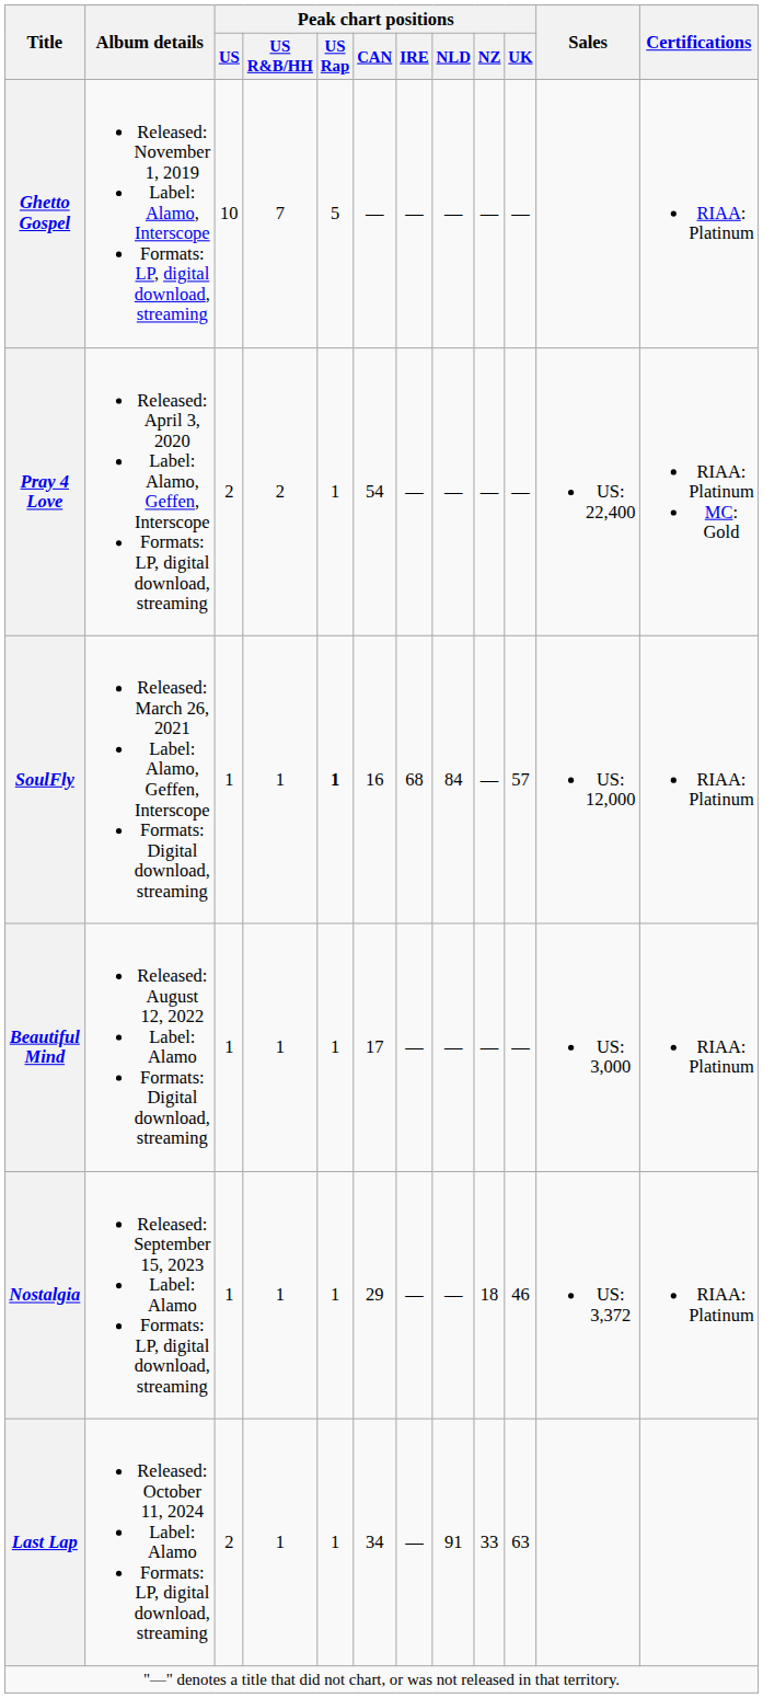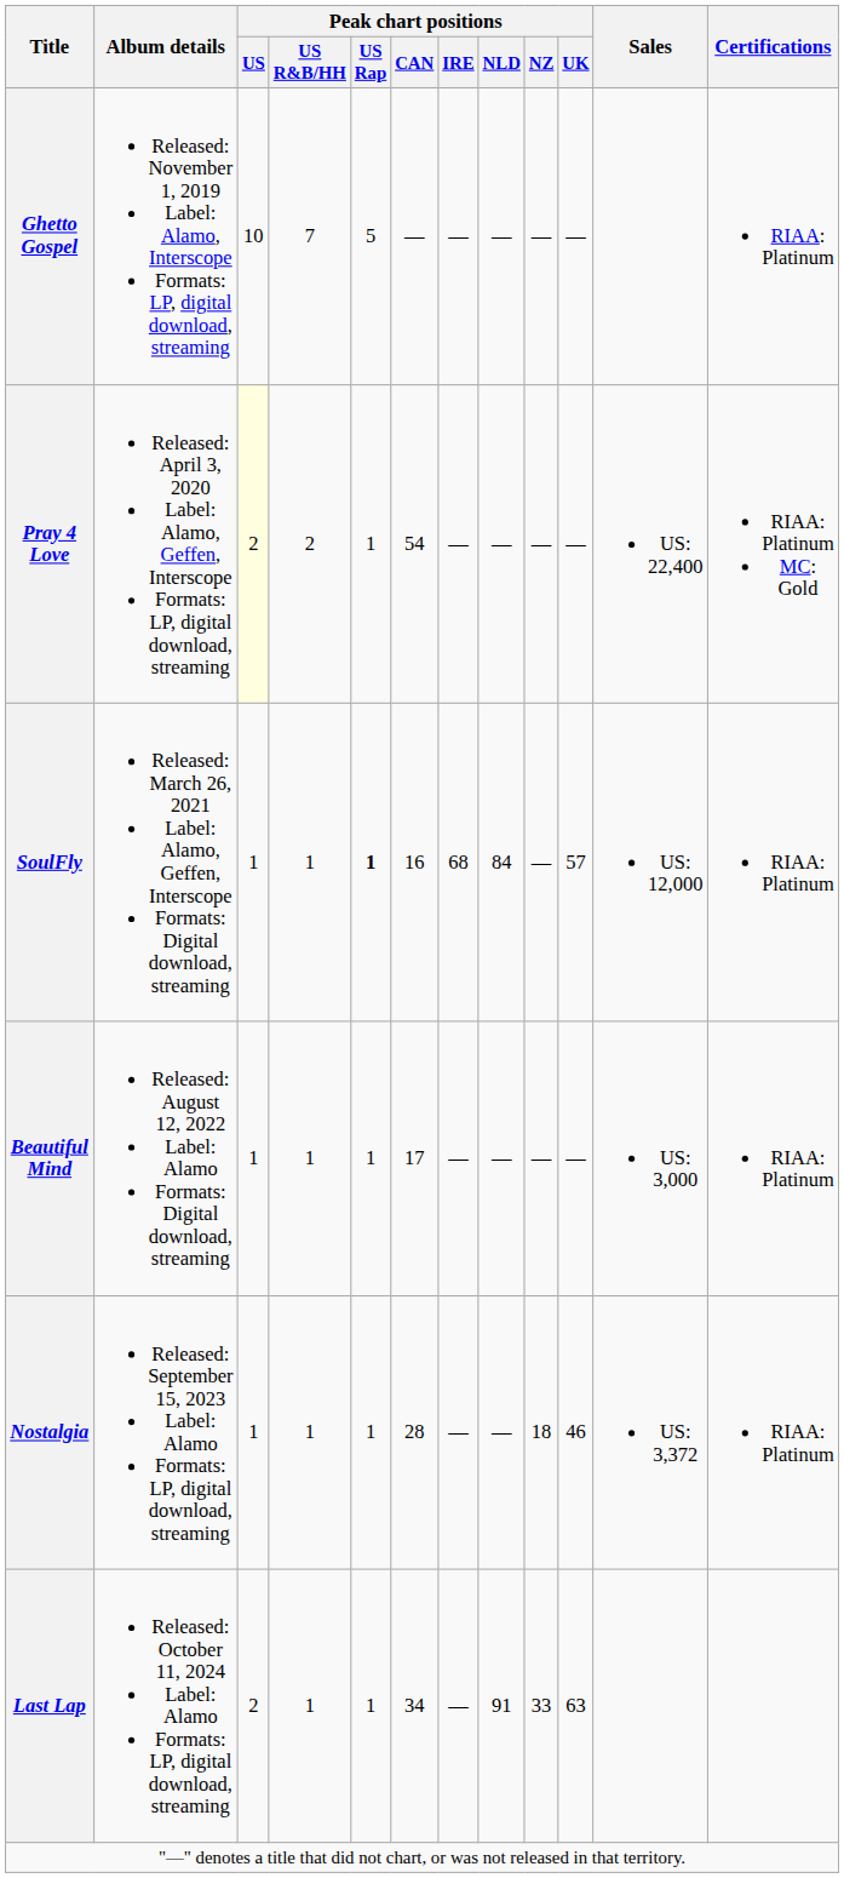Pray 4 Love | Peak chart positions / US: no background -> lightyellow background
Nostalgia | Peak chart positions / CAN: 29 -> 28
